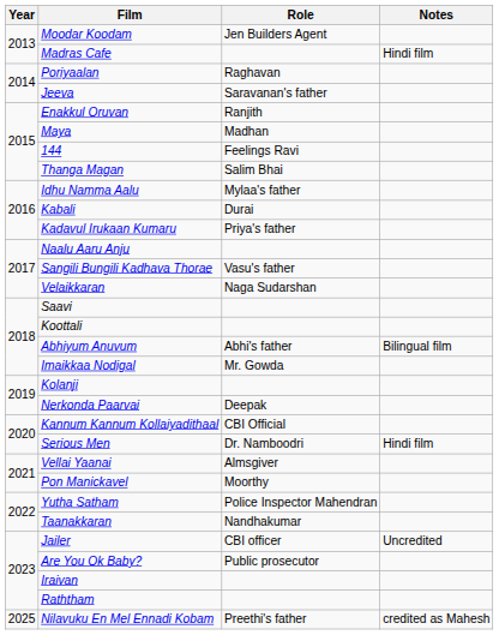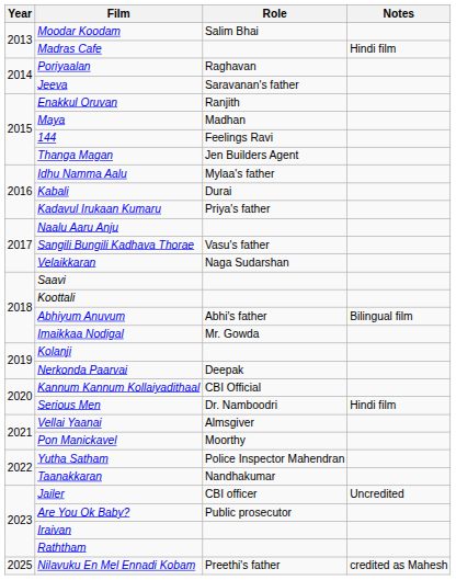Moodar Koodam | Role: Jen Builders Agent -> Salim Bhai
Thanga Magan | Role: Salim Bhai -> Jen Builders Agent
